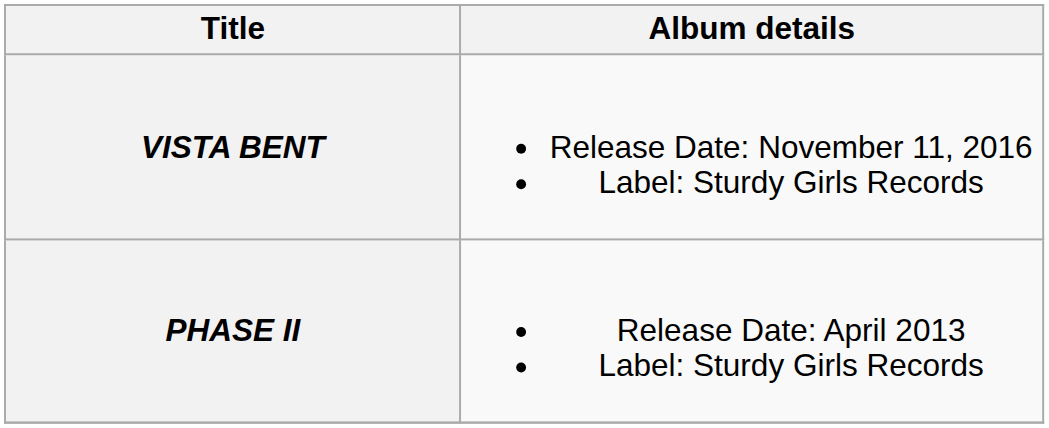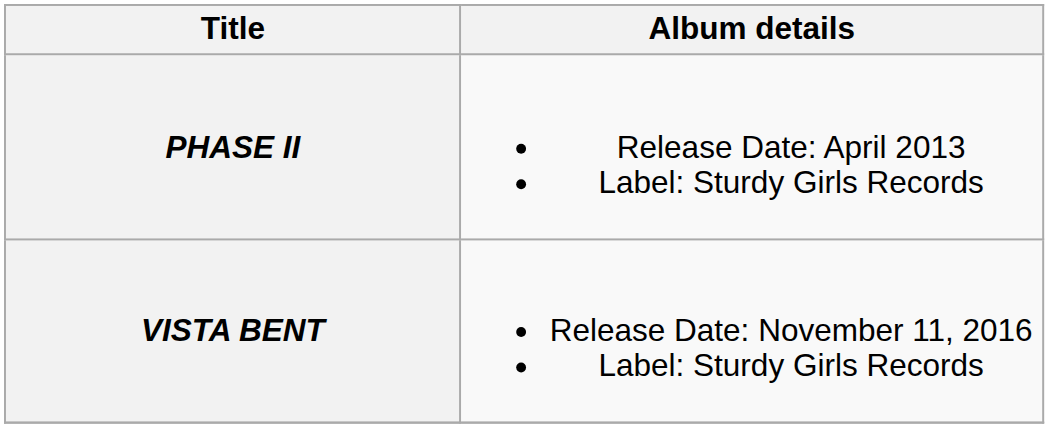rows swapped: PHASE II <-> VISTA BENT
